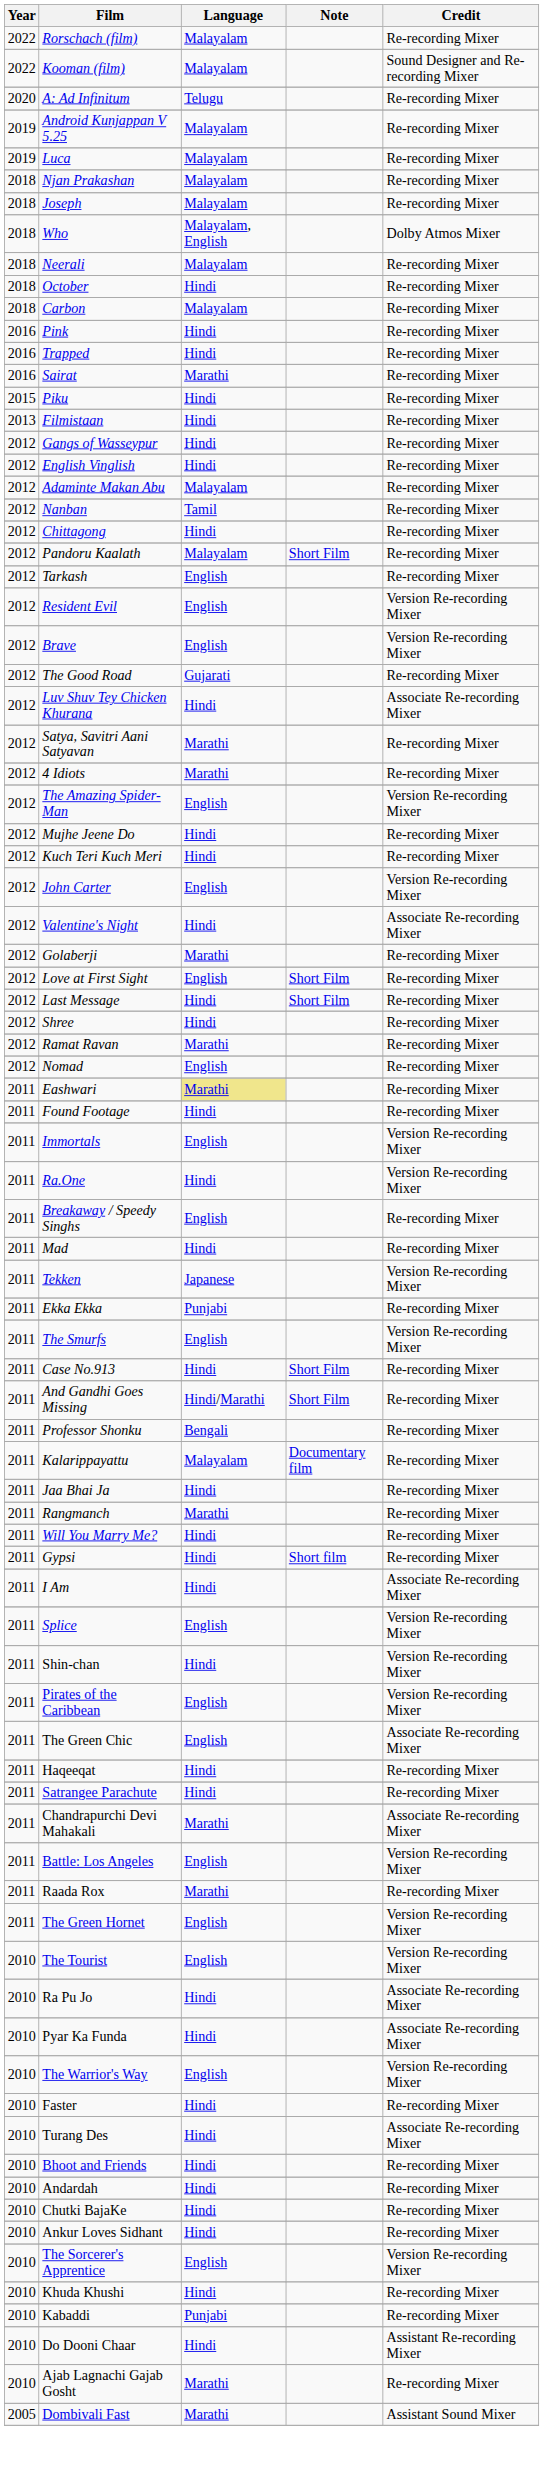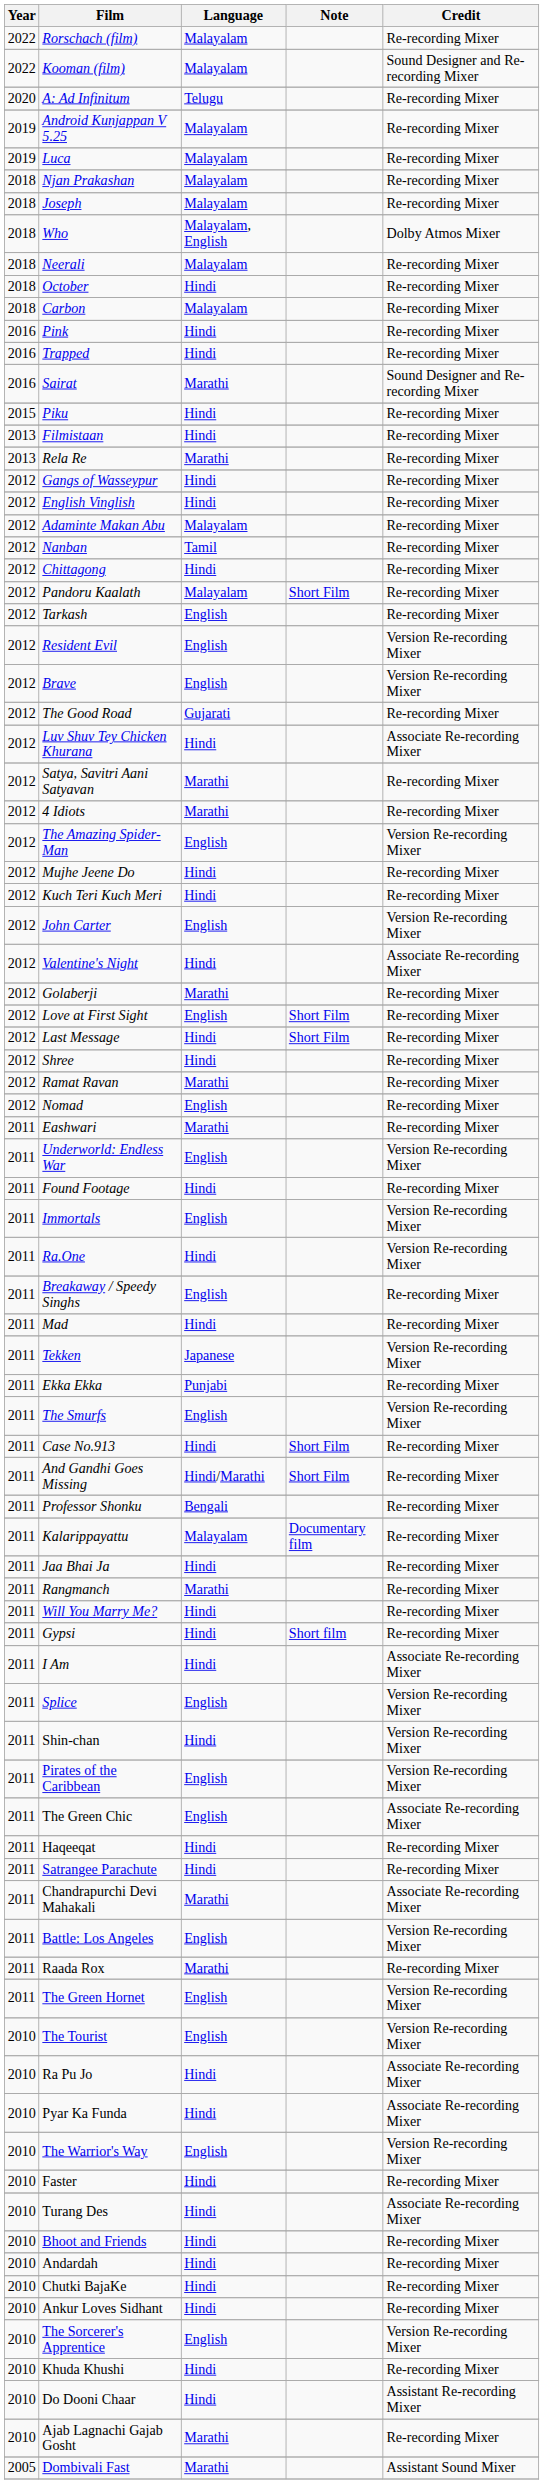Sairat | Credit: Re-recording Mixer -> Sound Designer and Re-recording Mixer
+ row: 2013 | Rela Re | Marathi | Re-recording Mixer
Eashwari | Language: khaki background -> no background
+ row: 2011 | Underworld: Endless War | English | Version Re-recording Mixer
- row: 2010 | Kabaddi | Punjabi | Re-recording Mixer
